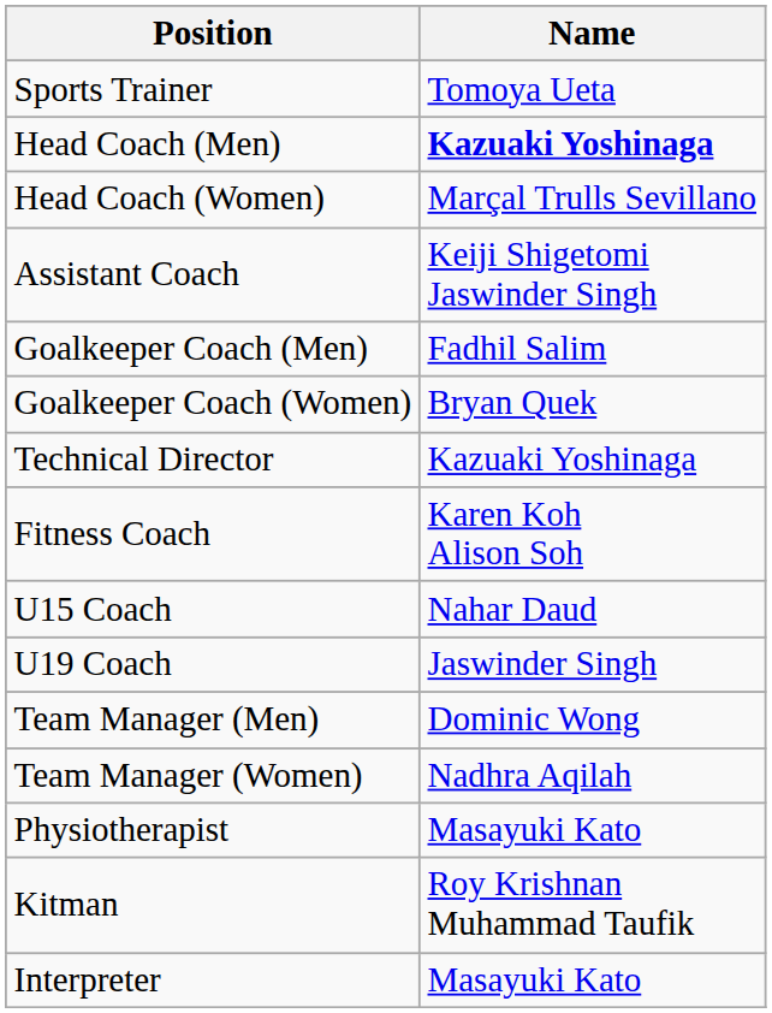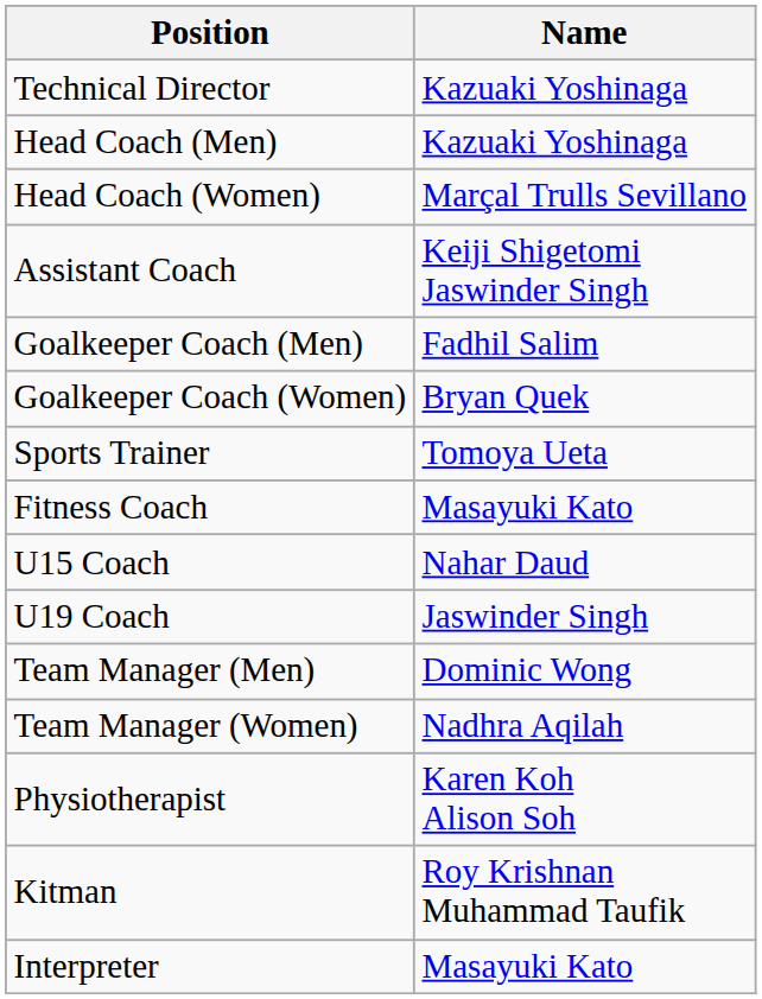rows swapped: Technical Director <-> Sports Trainer
Head Coach (Men) | Name: bold -> normal
Fitness Coach | Name: Karen Koh Alison Soh -> Masayuki Kato
Physiotherapist | Name: Masayuki Kato -> Karen Koh Alison Soh
